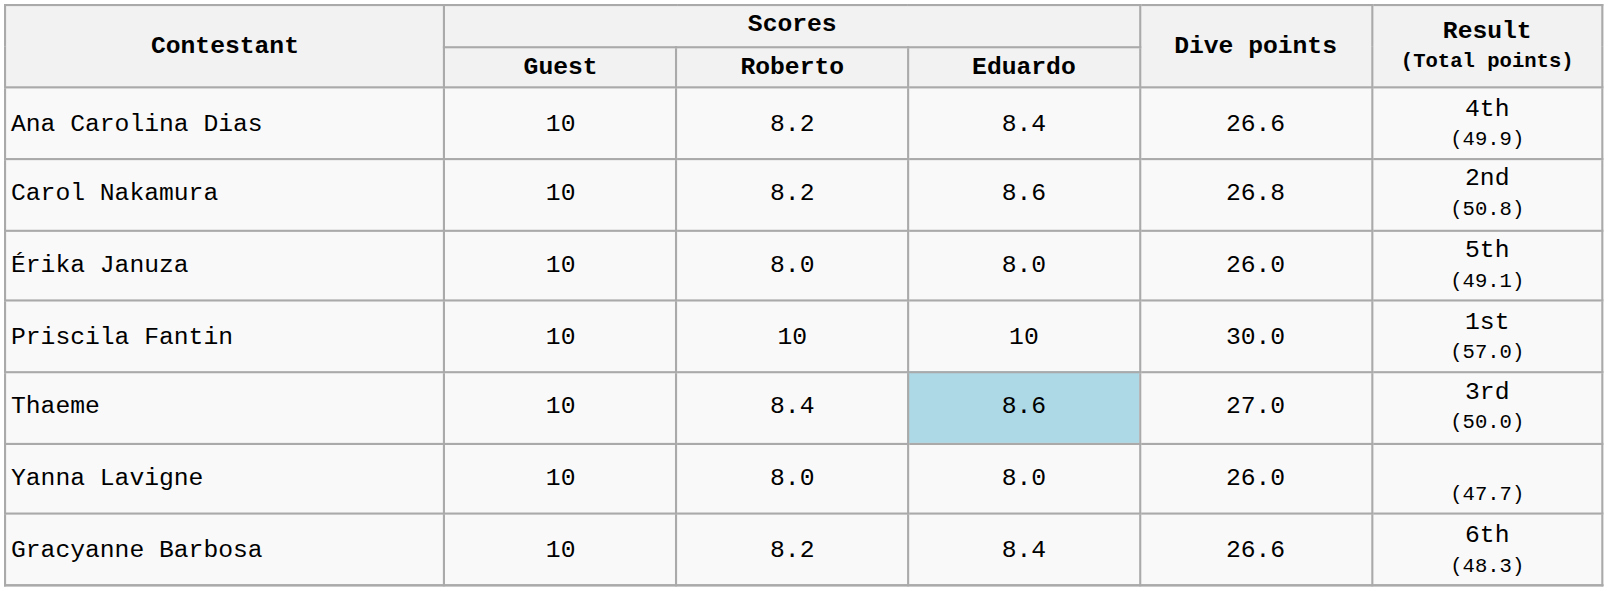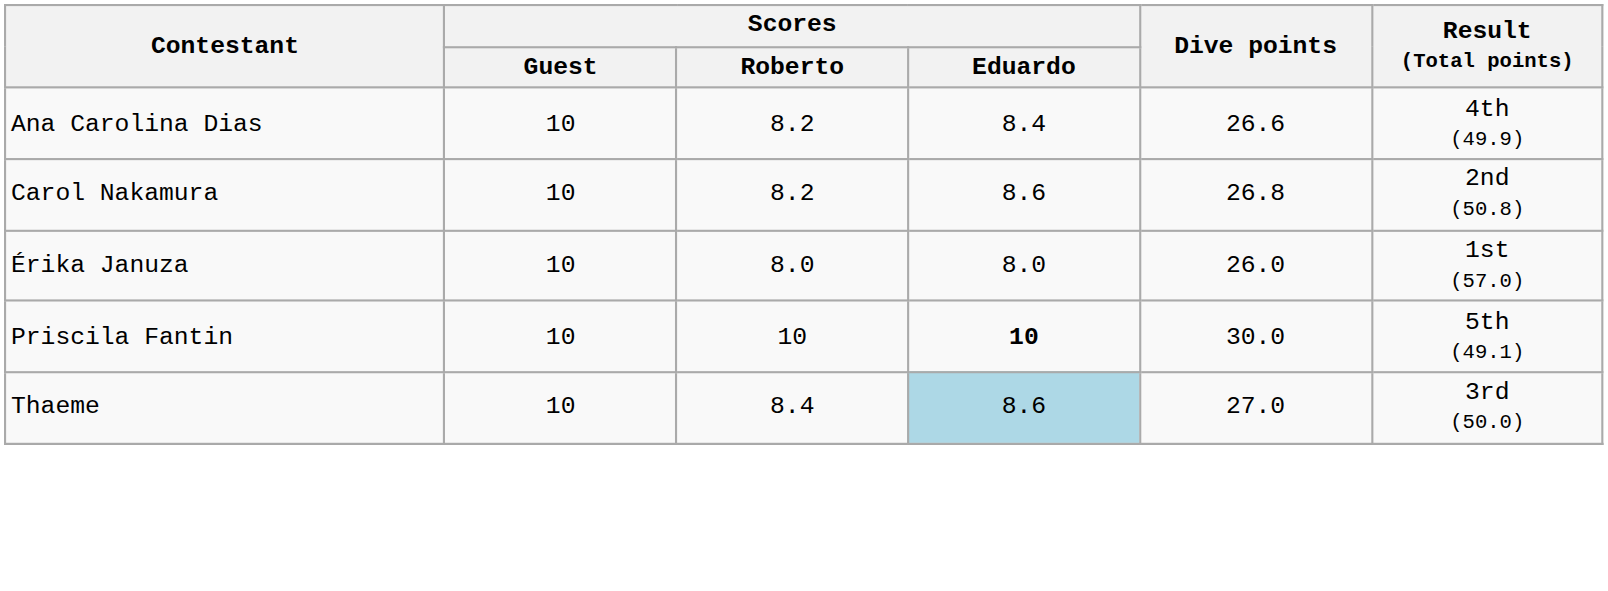Érika Januza | Result (Total points): 5th (49.1) -> 1st (57.0)
Priscila Fantin | Scores / Eduardo: normal -> bold
Priscila Fantin | Result (Total points): 1st (57.0) -> 5th (49.1)
- row: Yanna Lavigne | 10 | 8.0 | 8.0 | 26.0 | (47.7)
- row: Gracyanne Barbosa | 10 | 8.2 | 8.4 | 26.6 | 6th (48.3)
